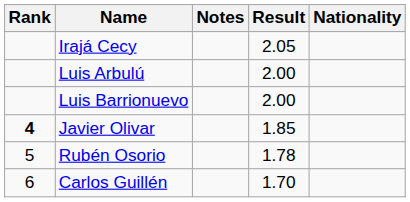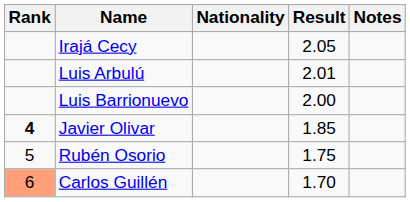columns swapped: Nationality <-> Notes
Luis Arbulú | Result: 2.00 -> 2.01
Rubén Osorio | Result: 1.78 -> 1.75
Carlos Guillén | Rank: no background -> lightsalmon background
